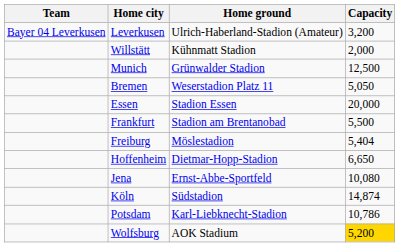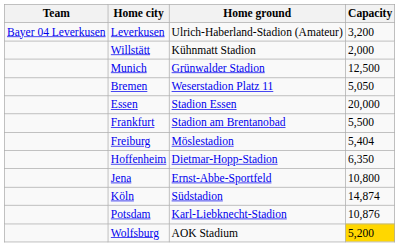Hoffenheim | Capacity: 6,650 -> 6,350
Jena | Capacity: 10,080 -> 10,800
Potsdam | Capacity: 10,786 -> 10,876
